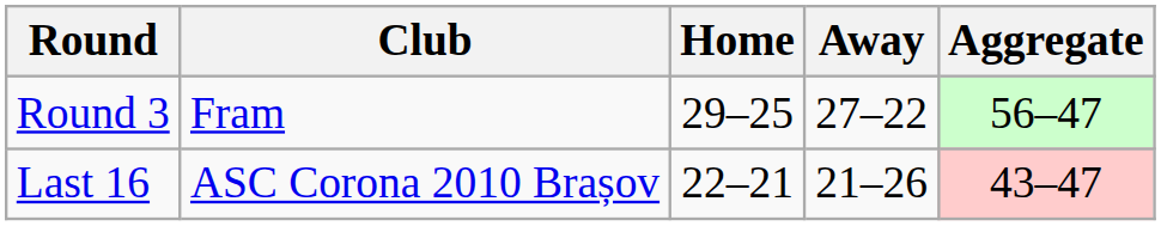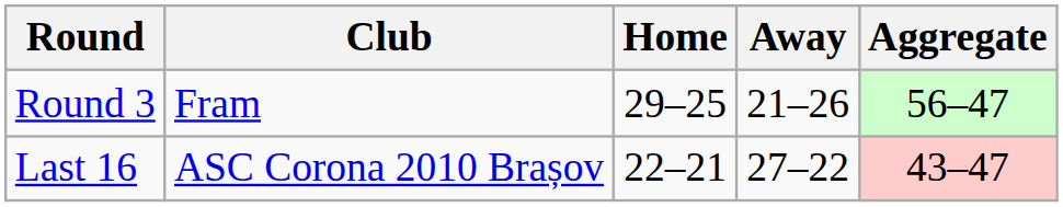Round 3 | Away: 27–22 -> 21–26
Last 16 | Away: 21–26 -> 27–22
